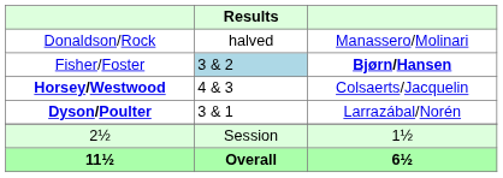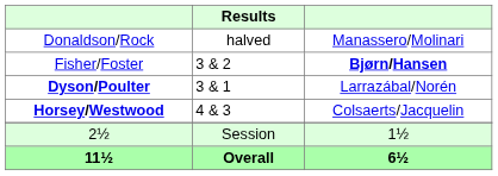Fisher/Foster | Results: lightblue background -> no background
rows swapped: Dyson/Poulter <-> Horsey/Westwood
